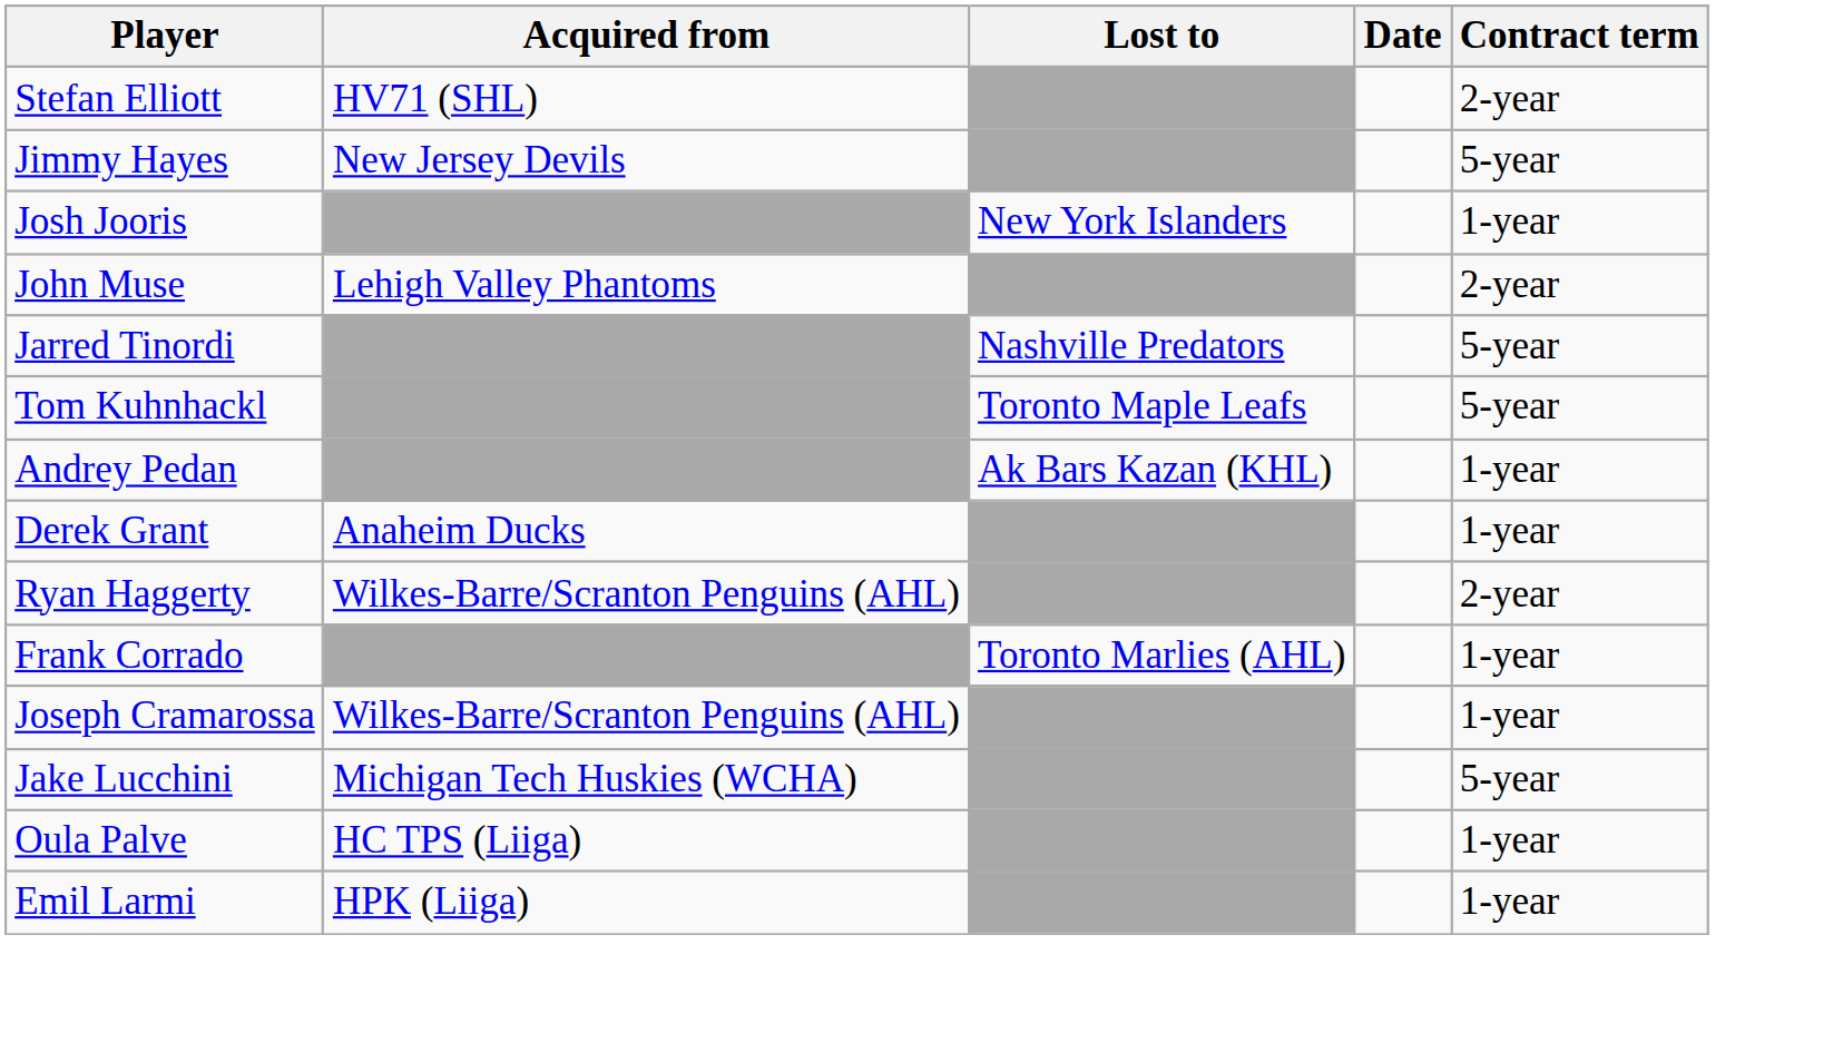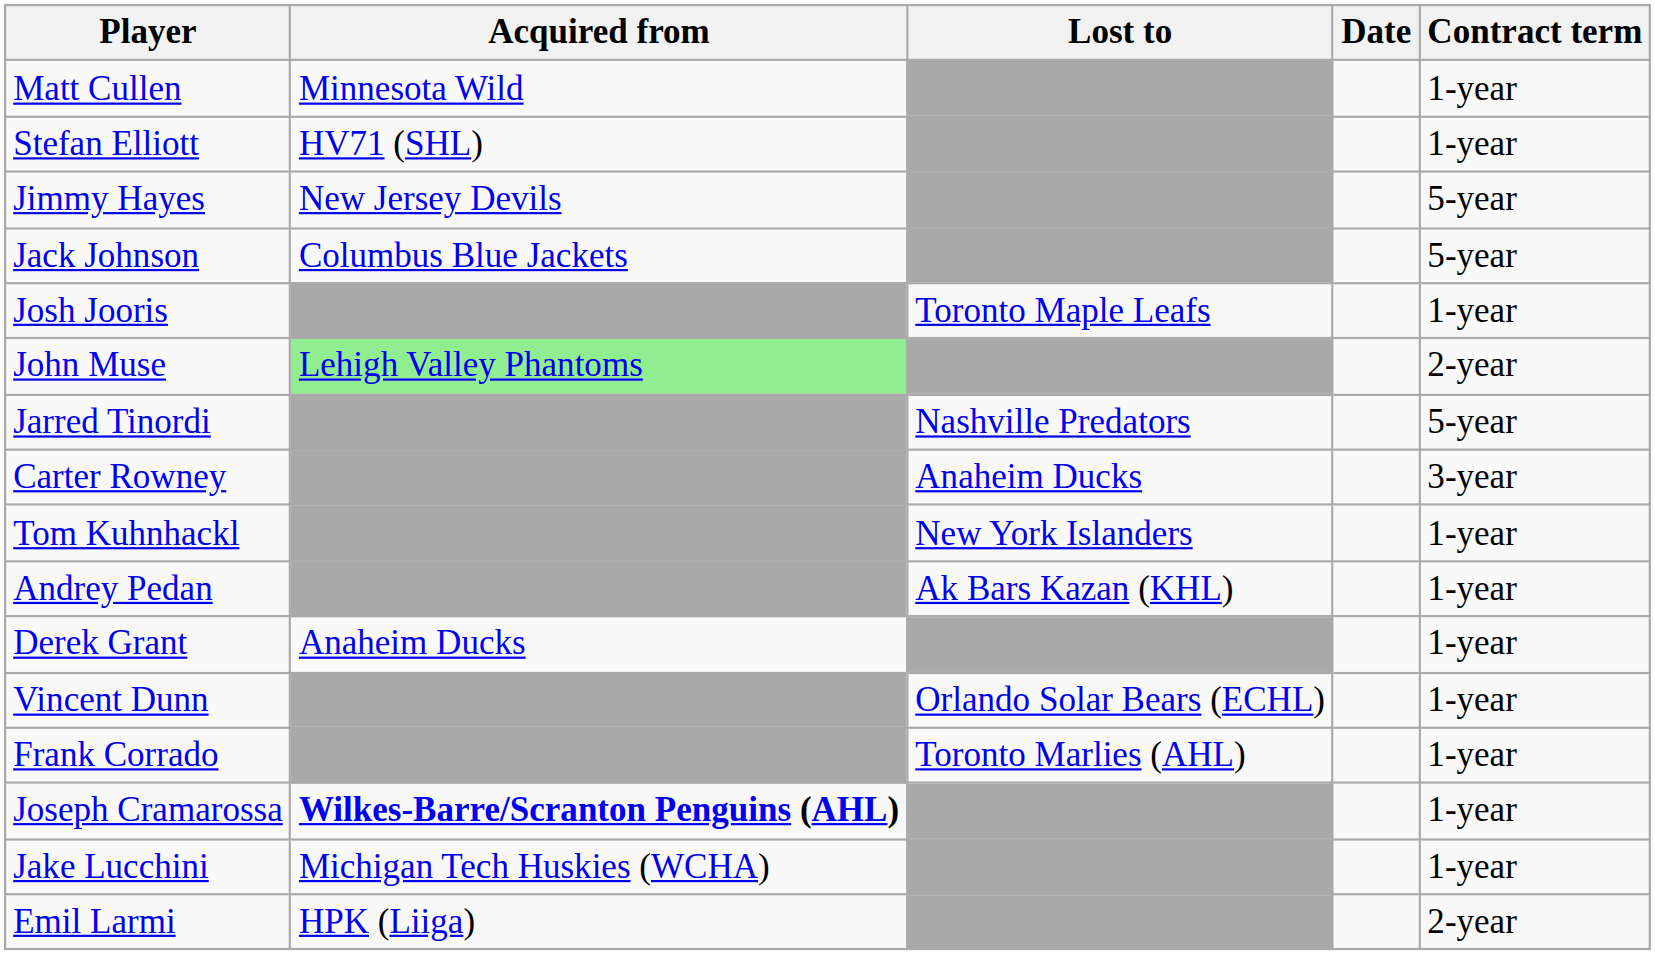+ row: Matt Cullen | Minnesota Wild | 1-year
Stefan Elliott | Contract term: 2-year -> 1-year
+ row: Jack Johnson | Columbus Blue Jackets | 5-year
Josh Jooris | Lost to: New York Islanders -> Toronto Maple Leafs
John Muse | Acquired from: no background -> lightgreen background
+ row: Carter Rowney | Anaheim Ducks | 3-year
Tom Kuhnhackl | Lost to: Toronto Maple Leafs -> New York Islanders
Tom Kuhnhackl | Contract term: 5-year -> 1-year
+ row: Vincent Dunn | Orlando Solar Bears (ECHL) | 1-year
- row: Ryan Haggerty | Wilkes-Barre/Scranton Penguins (AHL) | 2-year
Joseph Cramarossa | Acquired from: normal -> bold
Jake Lucchini | Contract term: 5-year -> 1-year
- row: Oula Palve | HC TPS (Liiga) | 1-year
Emil Larmi | Contract term: 1-year -> 2-year
